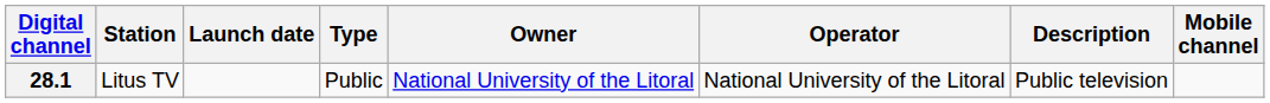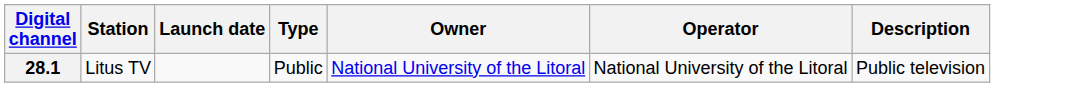- column: Mobile channel
